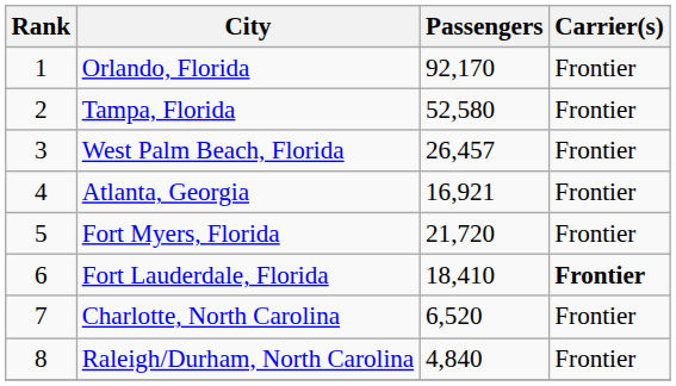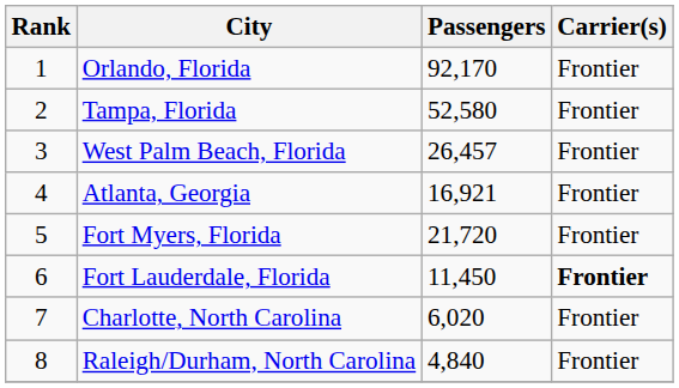Fort Lauderdale, Florida | Passengers: 18,410 -> 11,450
Charlotte, North Carolina | Passengers: 6,520 -> 6,020
